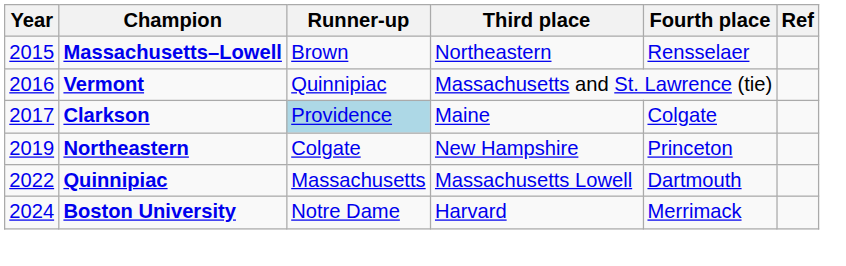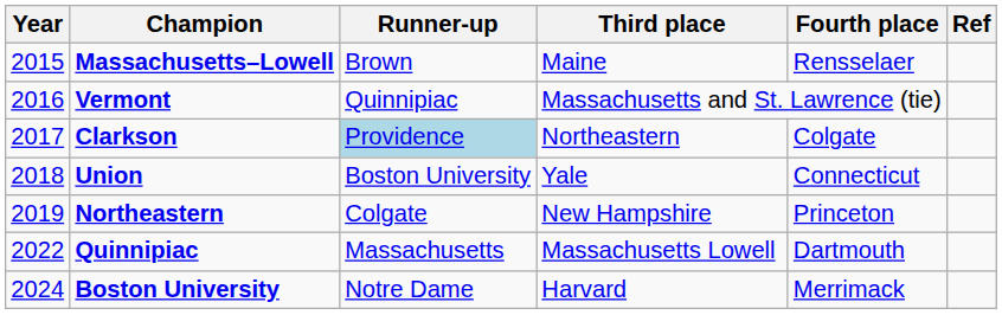Massachusetts–Lowell | Third place: Northeastern -> Maine
Clarkson | Third place: Maine -> Northeastern
+ row: 2018 | Union | Boston University | Yale | Connecticut
